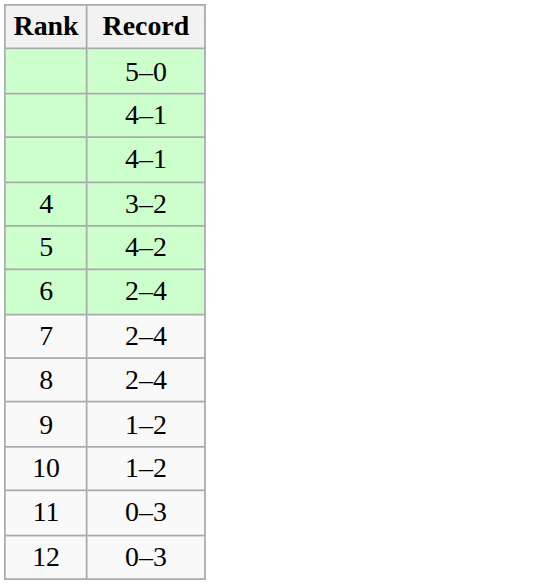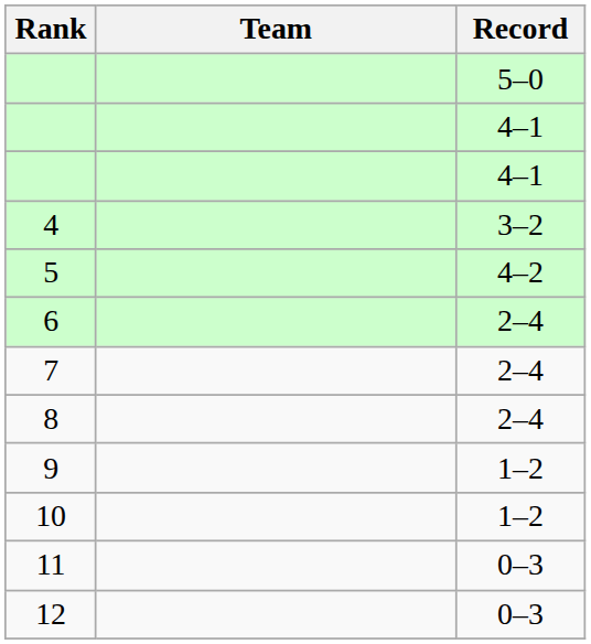+ column: Team
